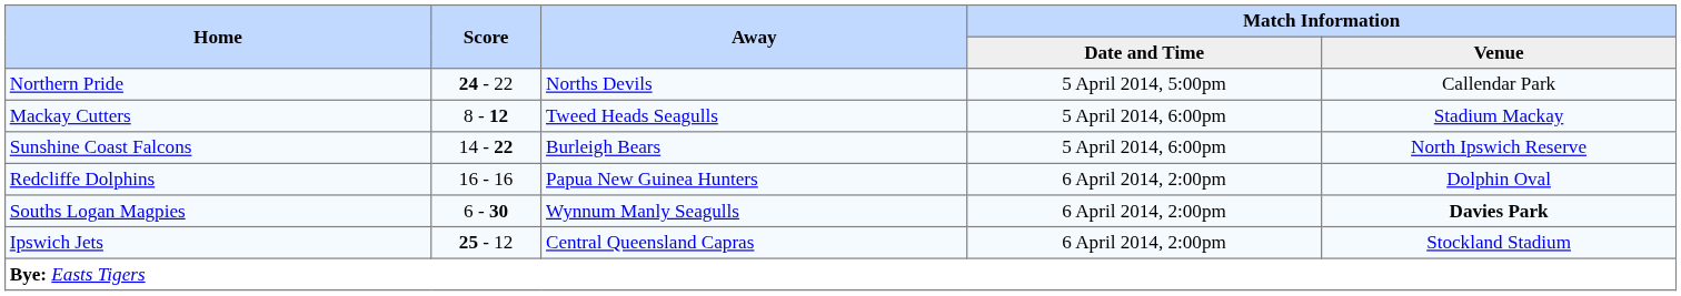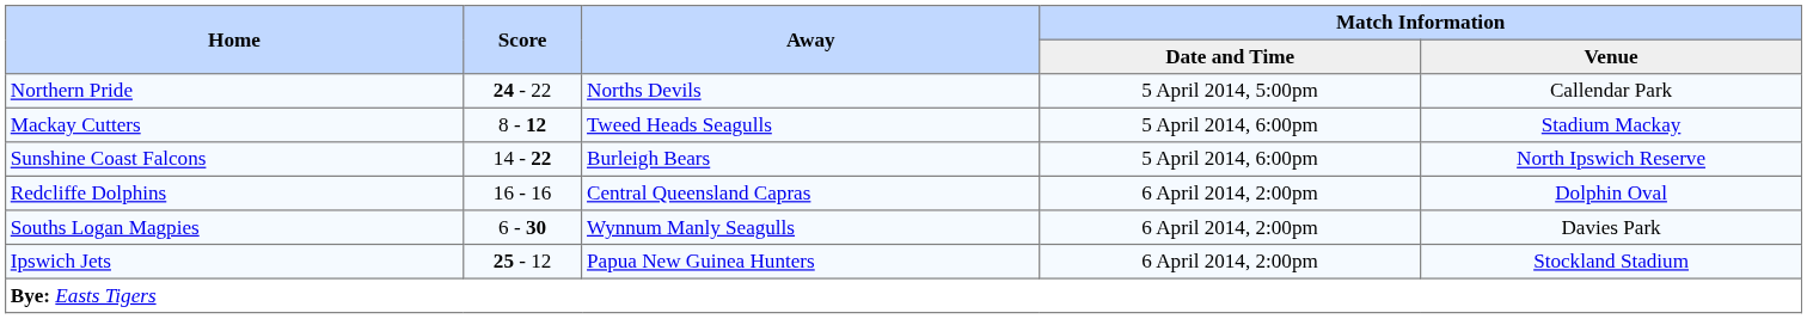Redcliffe Dolphins | Away: Papua New Guinea Hunters -> Central Queensland Capras
Souths Logan Magpies | Match Information / Venue: bold -> normal
Ipswich Jets | Away: Central Queensland Capras -> Papua New Guinea Hunters
